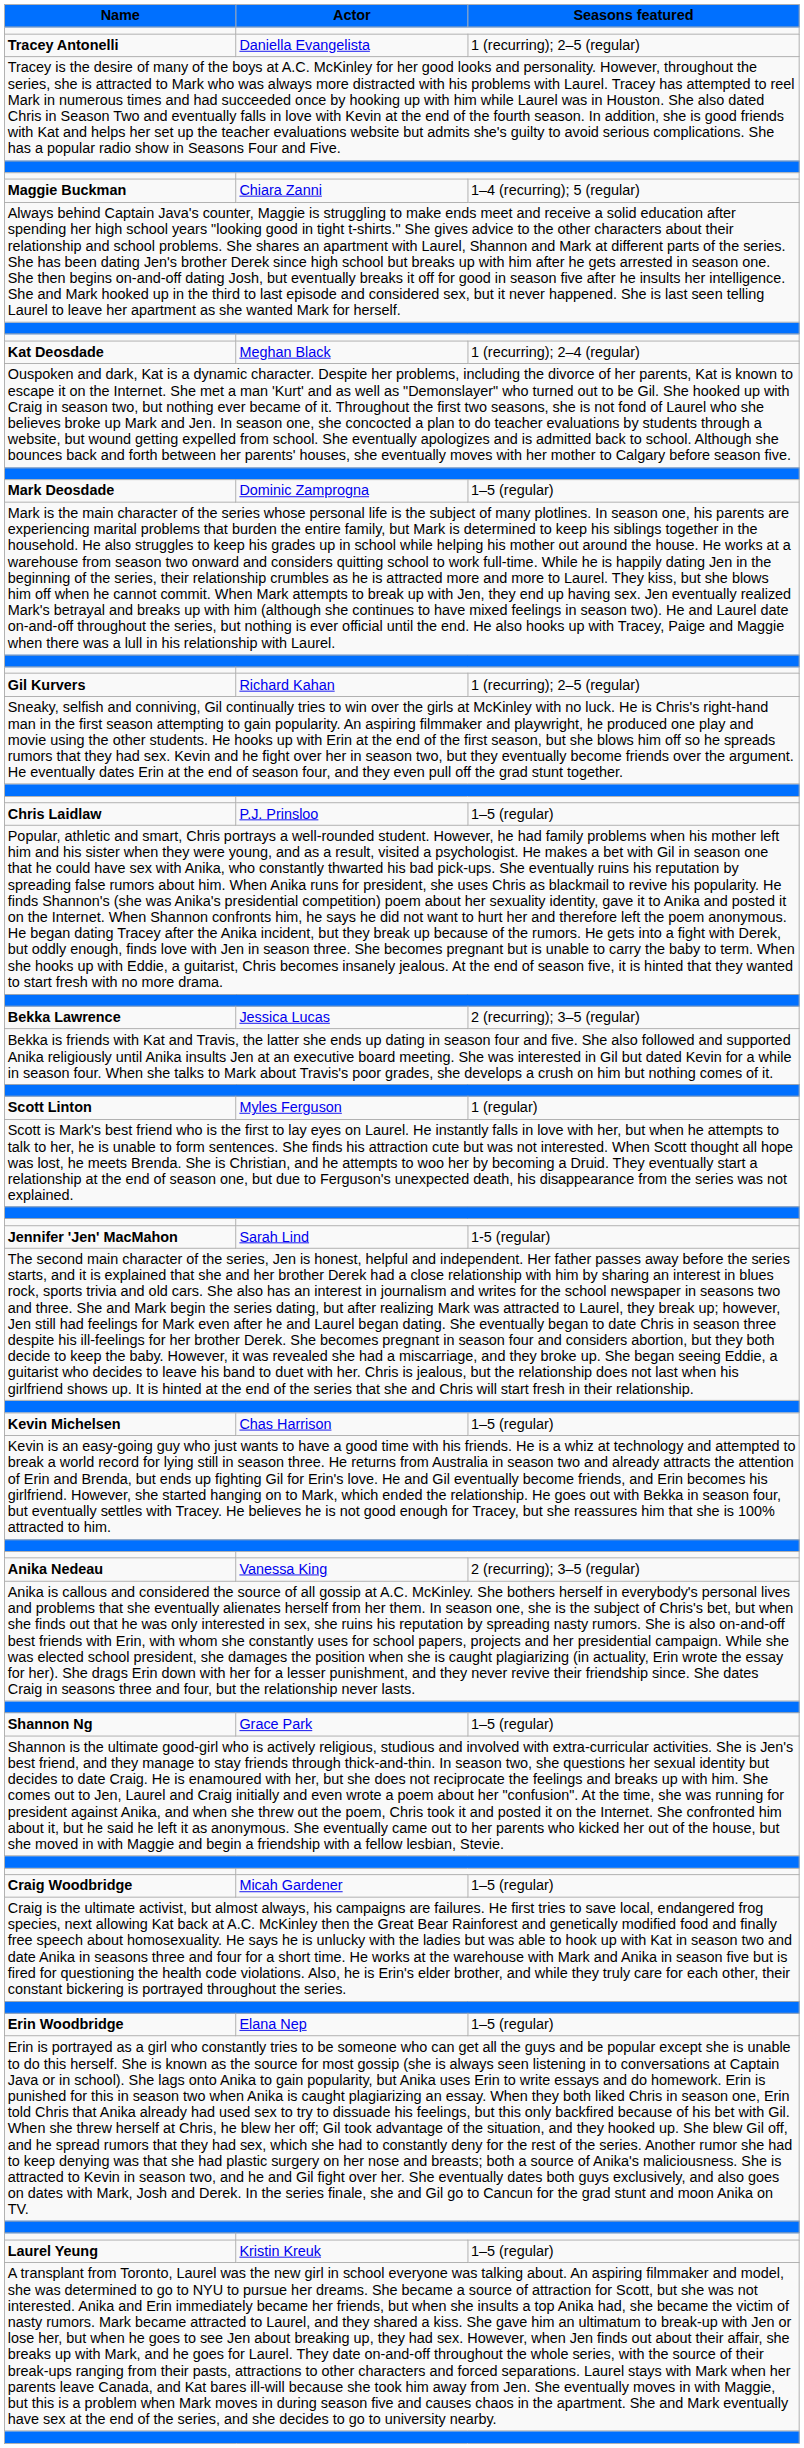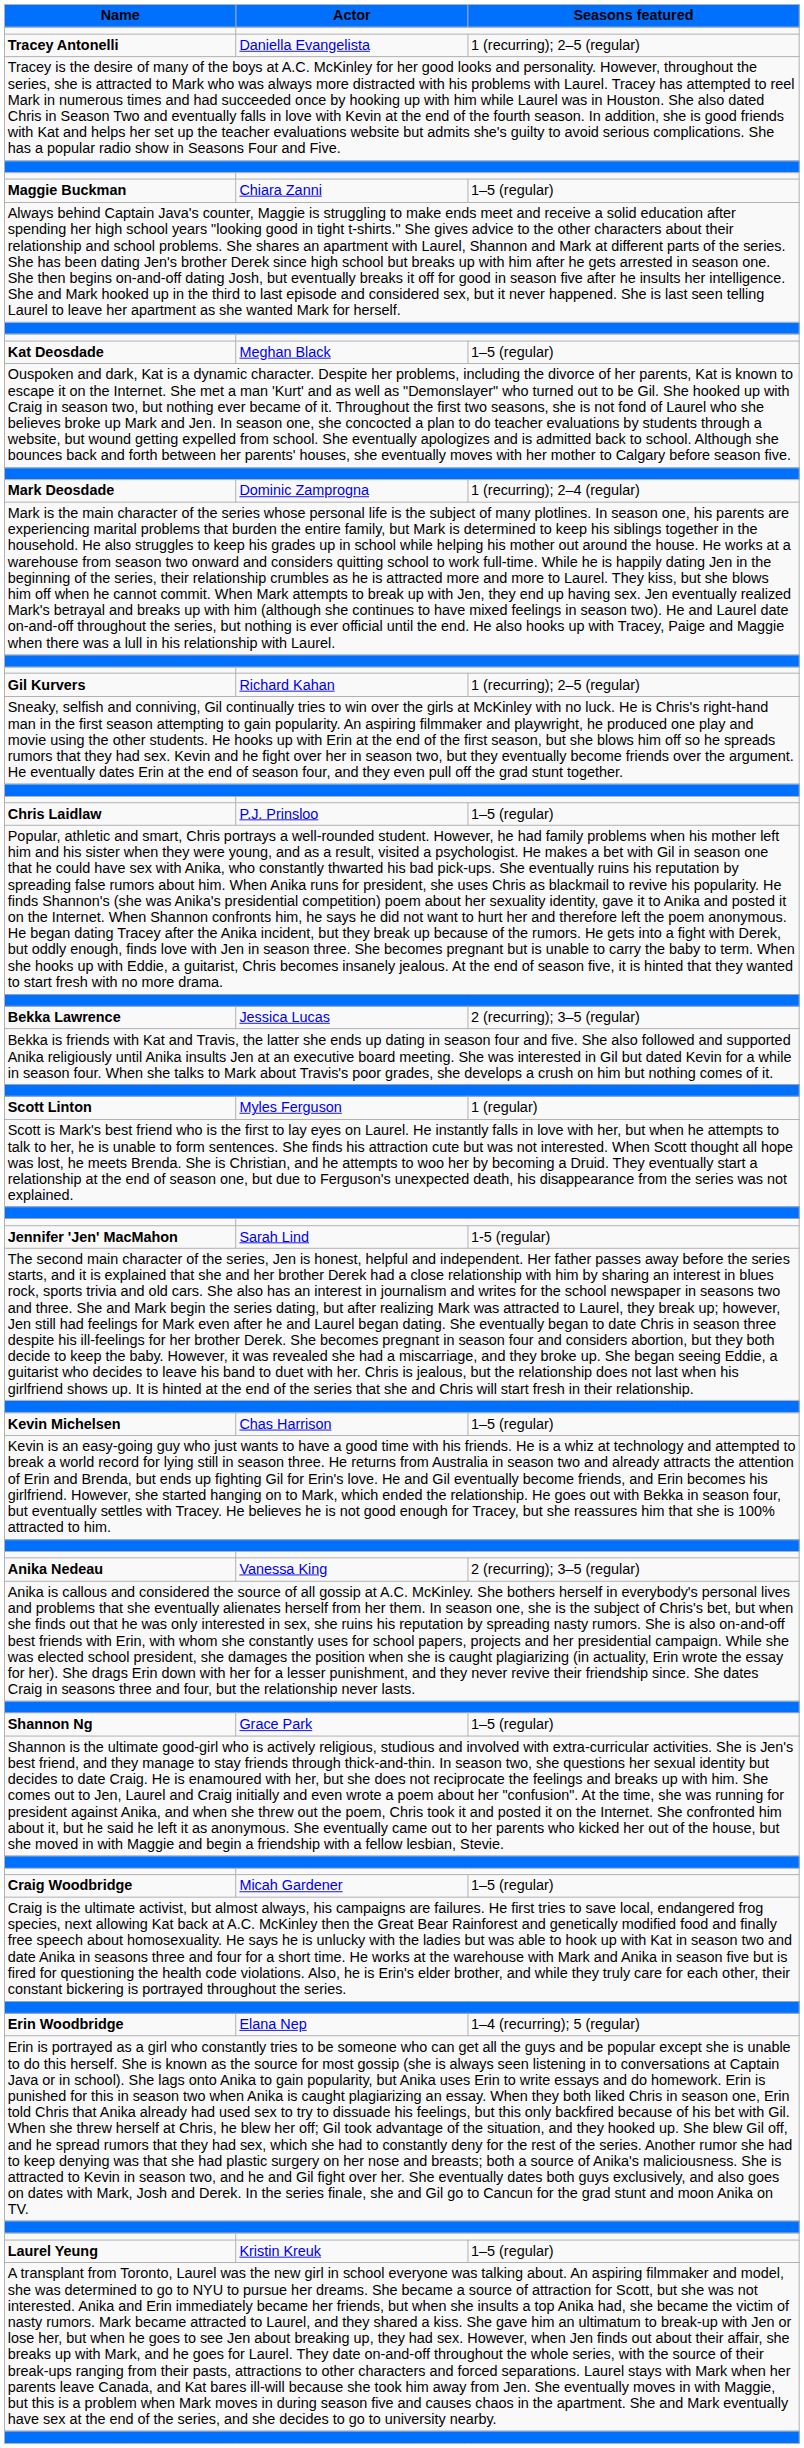Maggie Buckman | Seasons featured: 1–4 (recurring); 5 (regular) -> 1–5 (regular)
Kat Deosdade | Seasons featured: 1 (recurring); 2–4 (regular) -> 1–5 (regular)
Mark Deosdade | Seasons featured: 1–5 (regular) -> 1 (recurring); 2–4 (regular)
Erin Woodbridge | Seasons featured: 1–5 (regular) -> 1–4 (recurring); 5 (regular)
